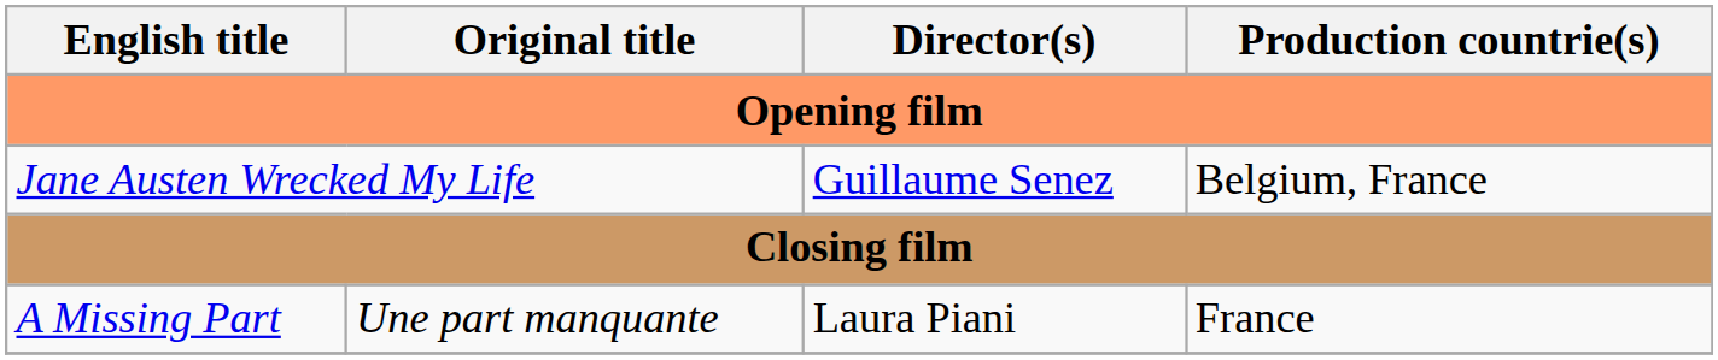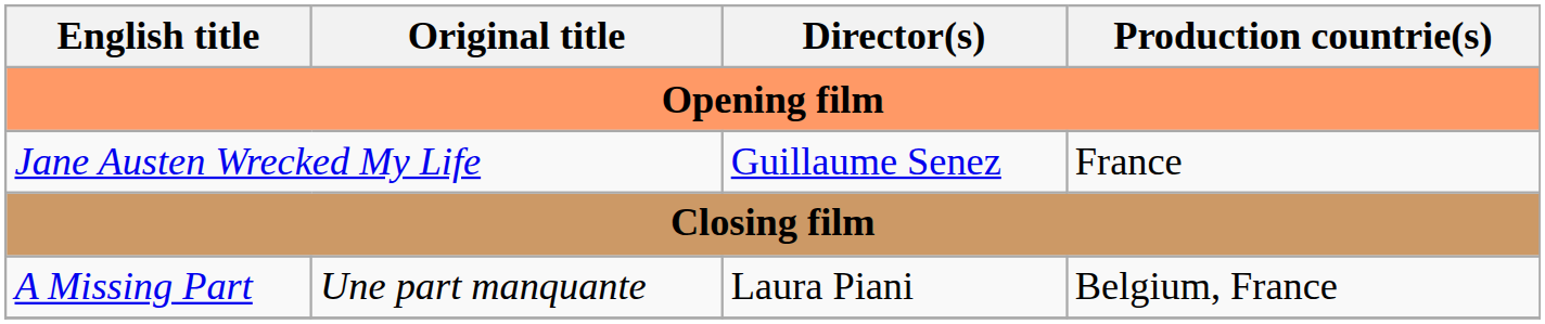Jane Austen Wrecked My Life | Production countrie(s): Belgium, France -> France
A Missing Part | Production countrie(s): France -> Belgium, France
